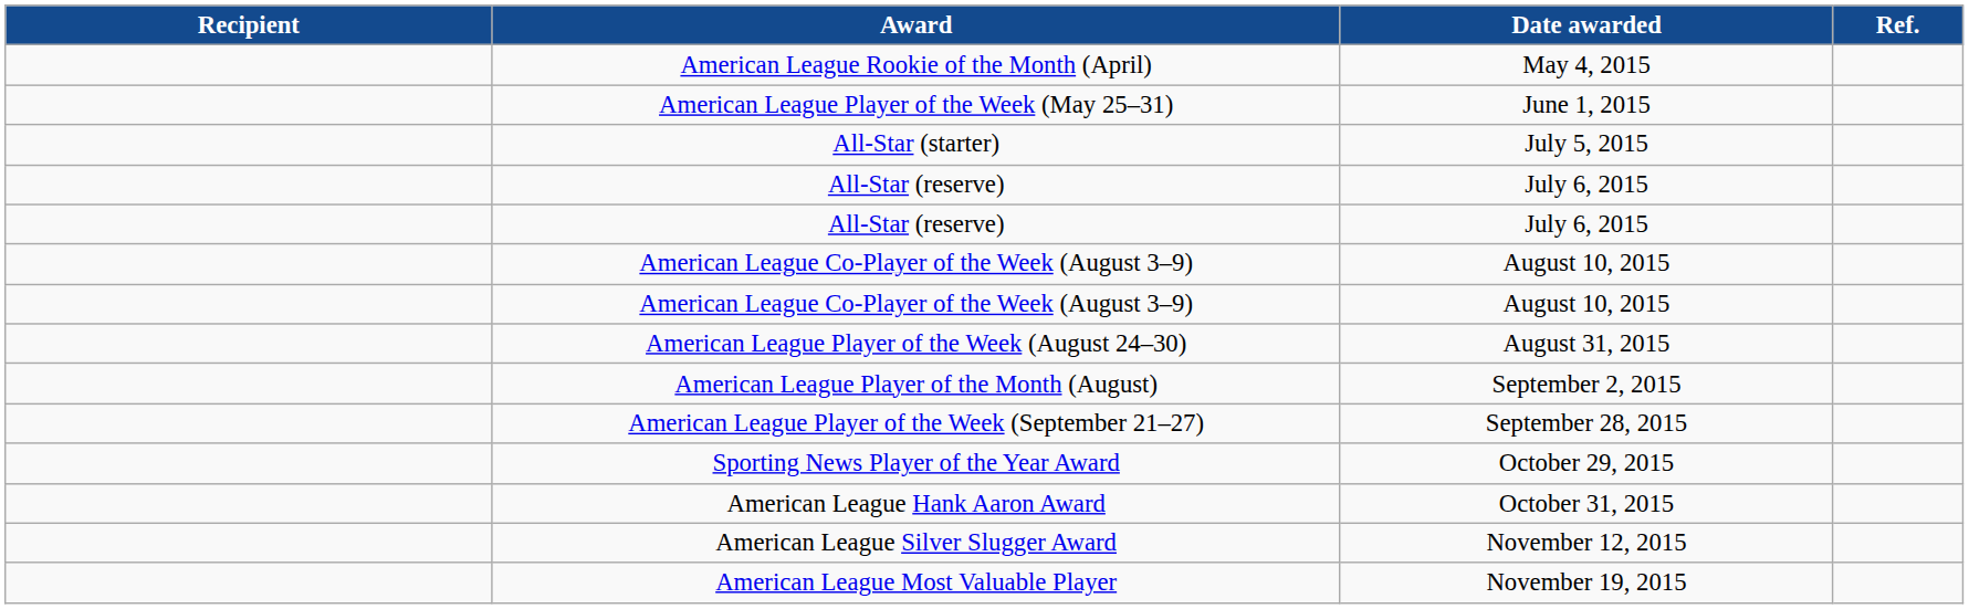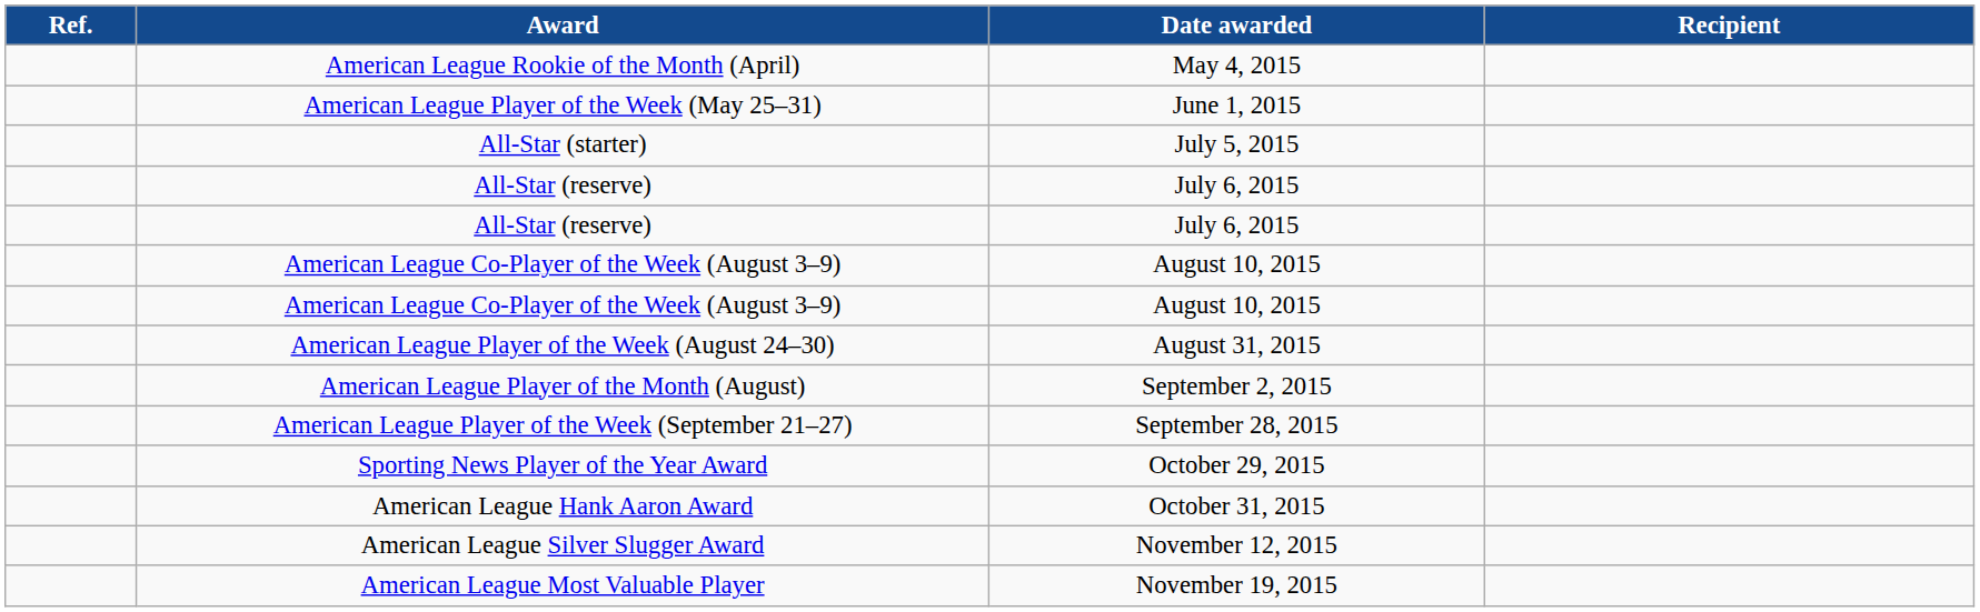columns swapped: Recipient <-> Ref.
